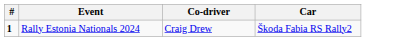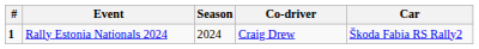+ column: Season | 2024
